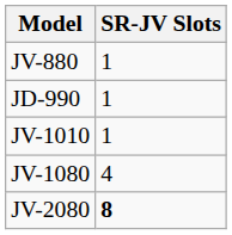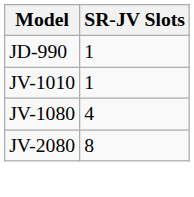- row: JV-880 | 1
JV-2080 | SR-JV Slots: bold -> normal
